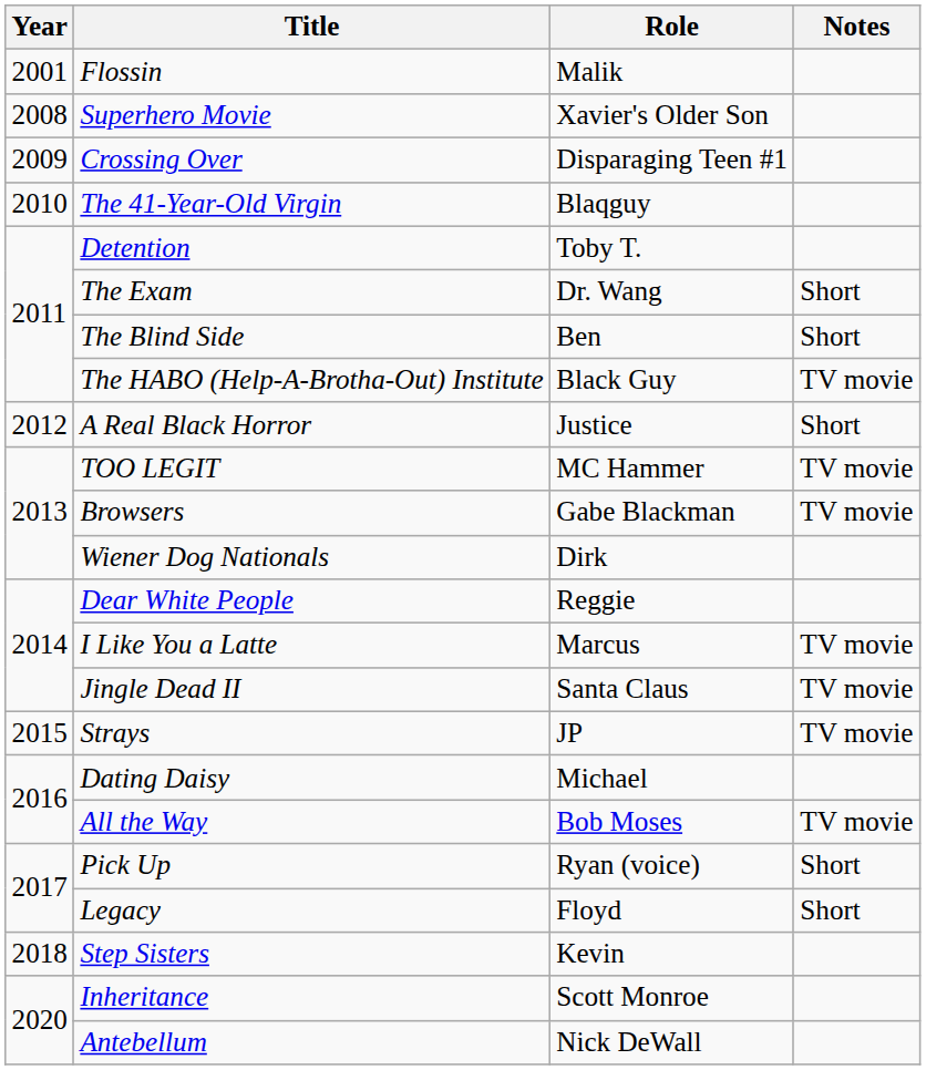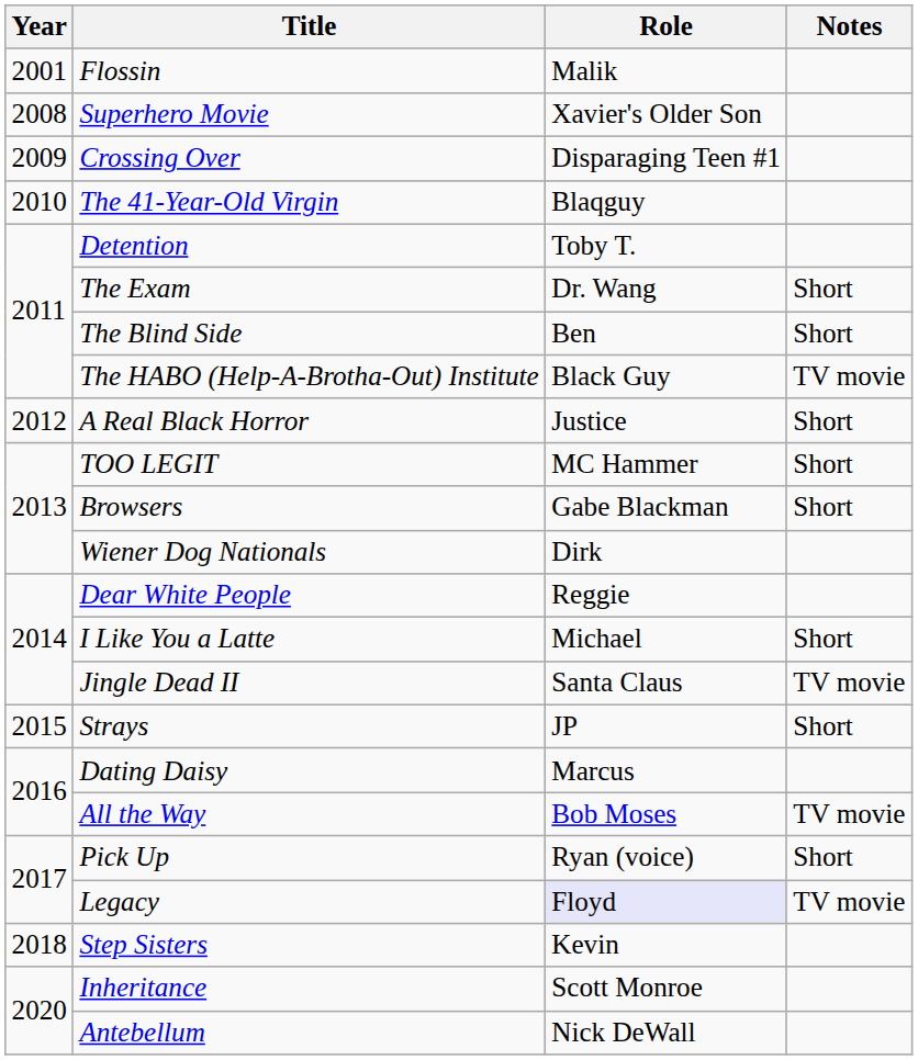TOO LEGIT | Notes: TV movie -> Short
Browsers | Notes: TV movie -> Short
I Like You a Latte | Role: Marcus -> Michael
I Like You a Latte | Notes: TV movie -> Short
Strays | Notes: TV movie -> Short
Dating Daisy | Role: Michael -> Marcus
Legacy | Role: no background -> lavender background
Legacy | Notes: Short -> TV movie
